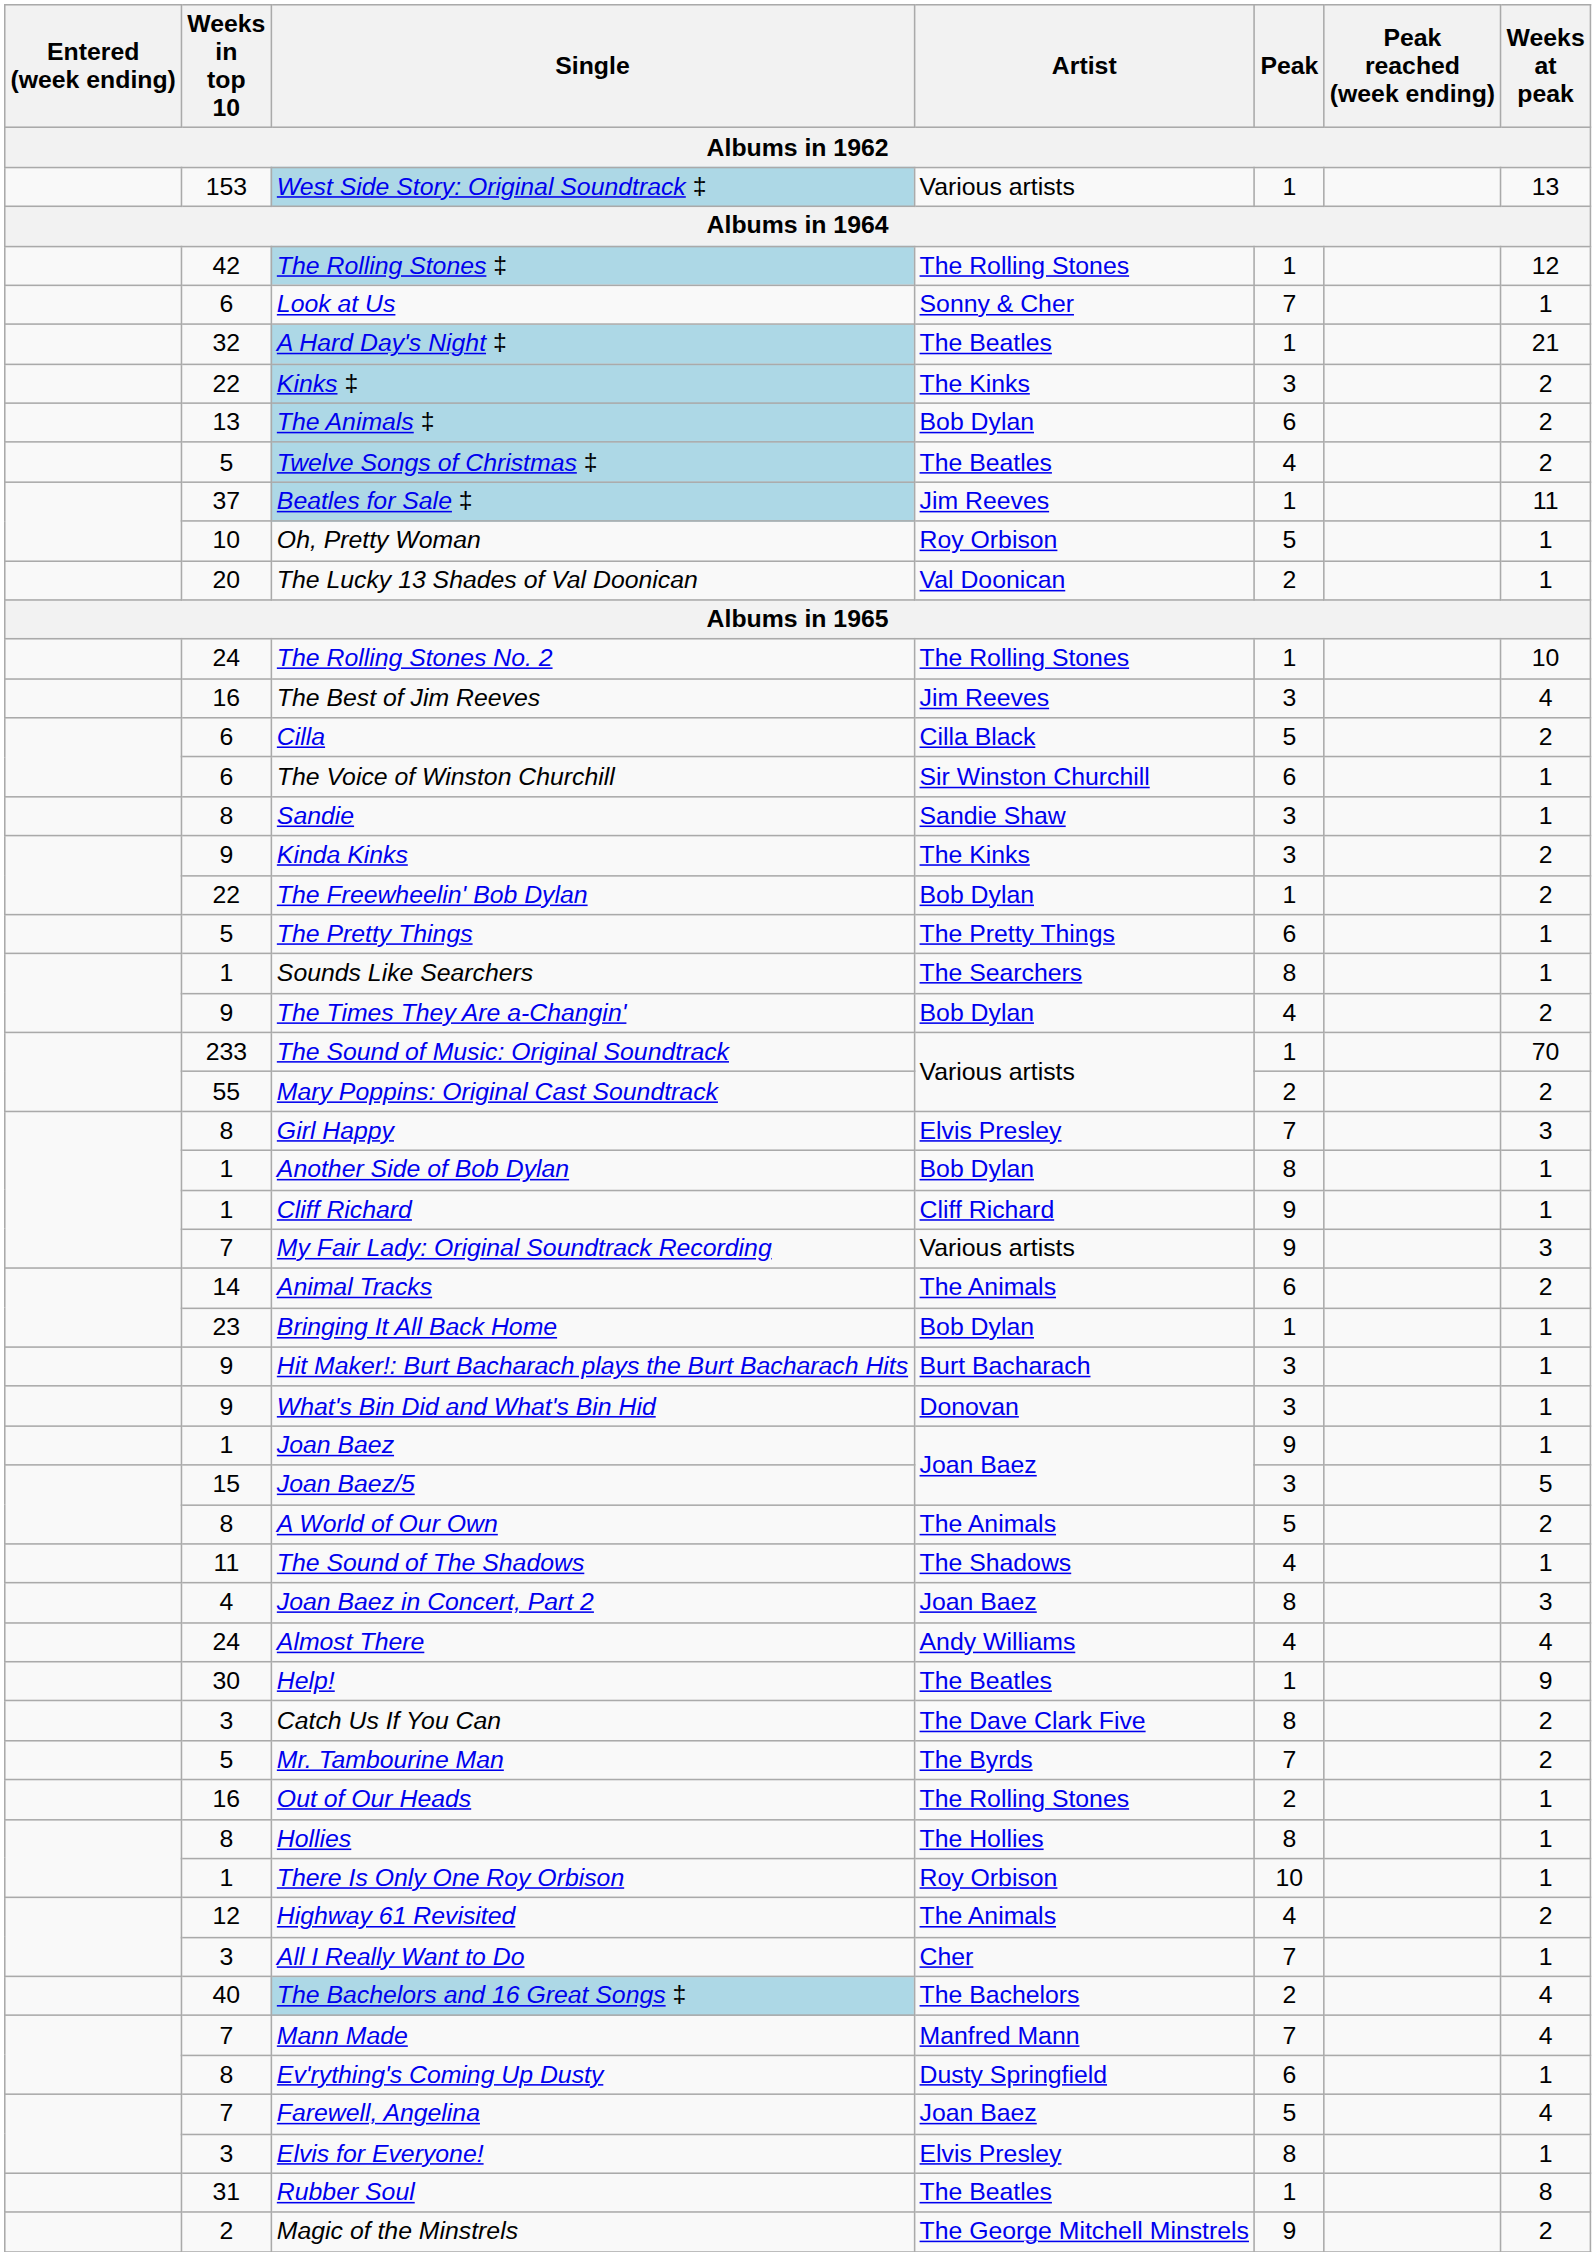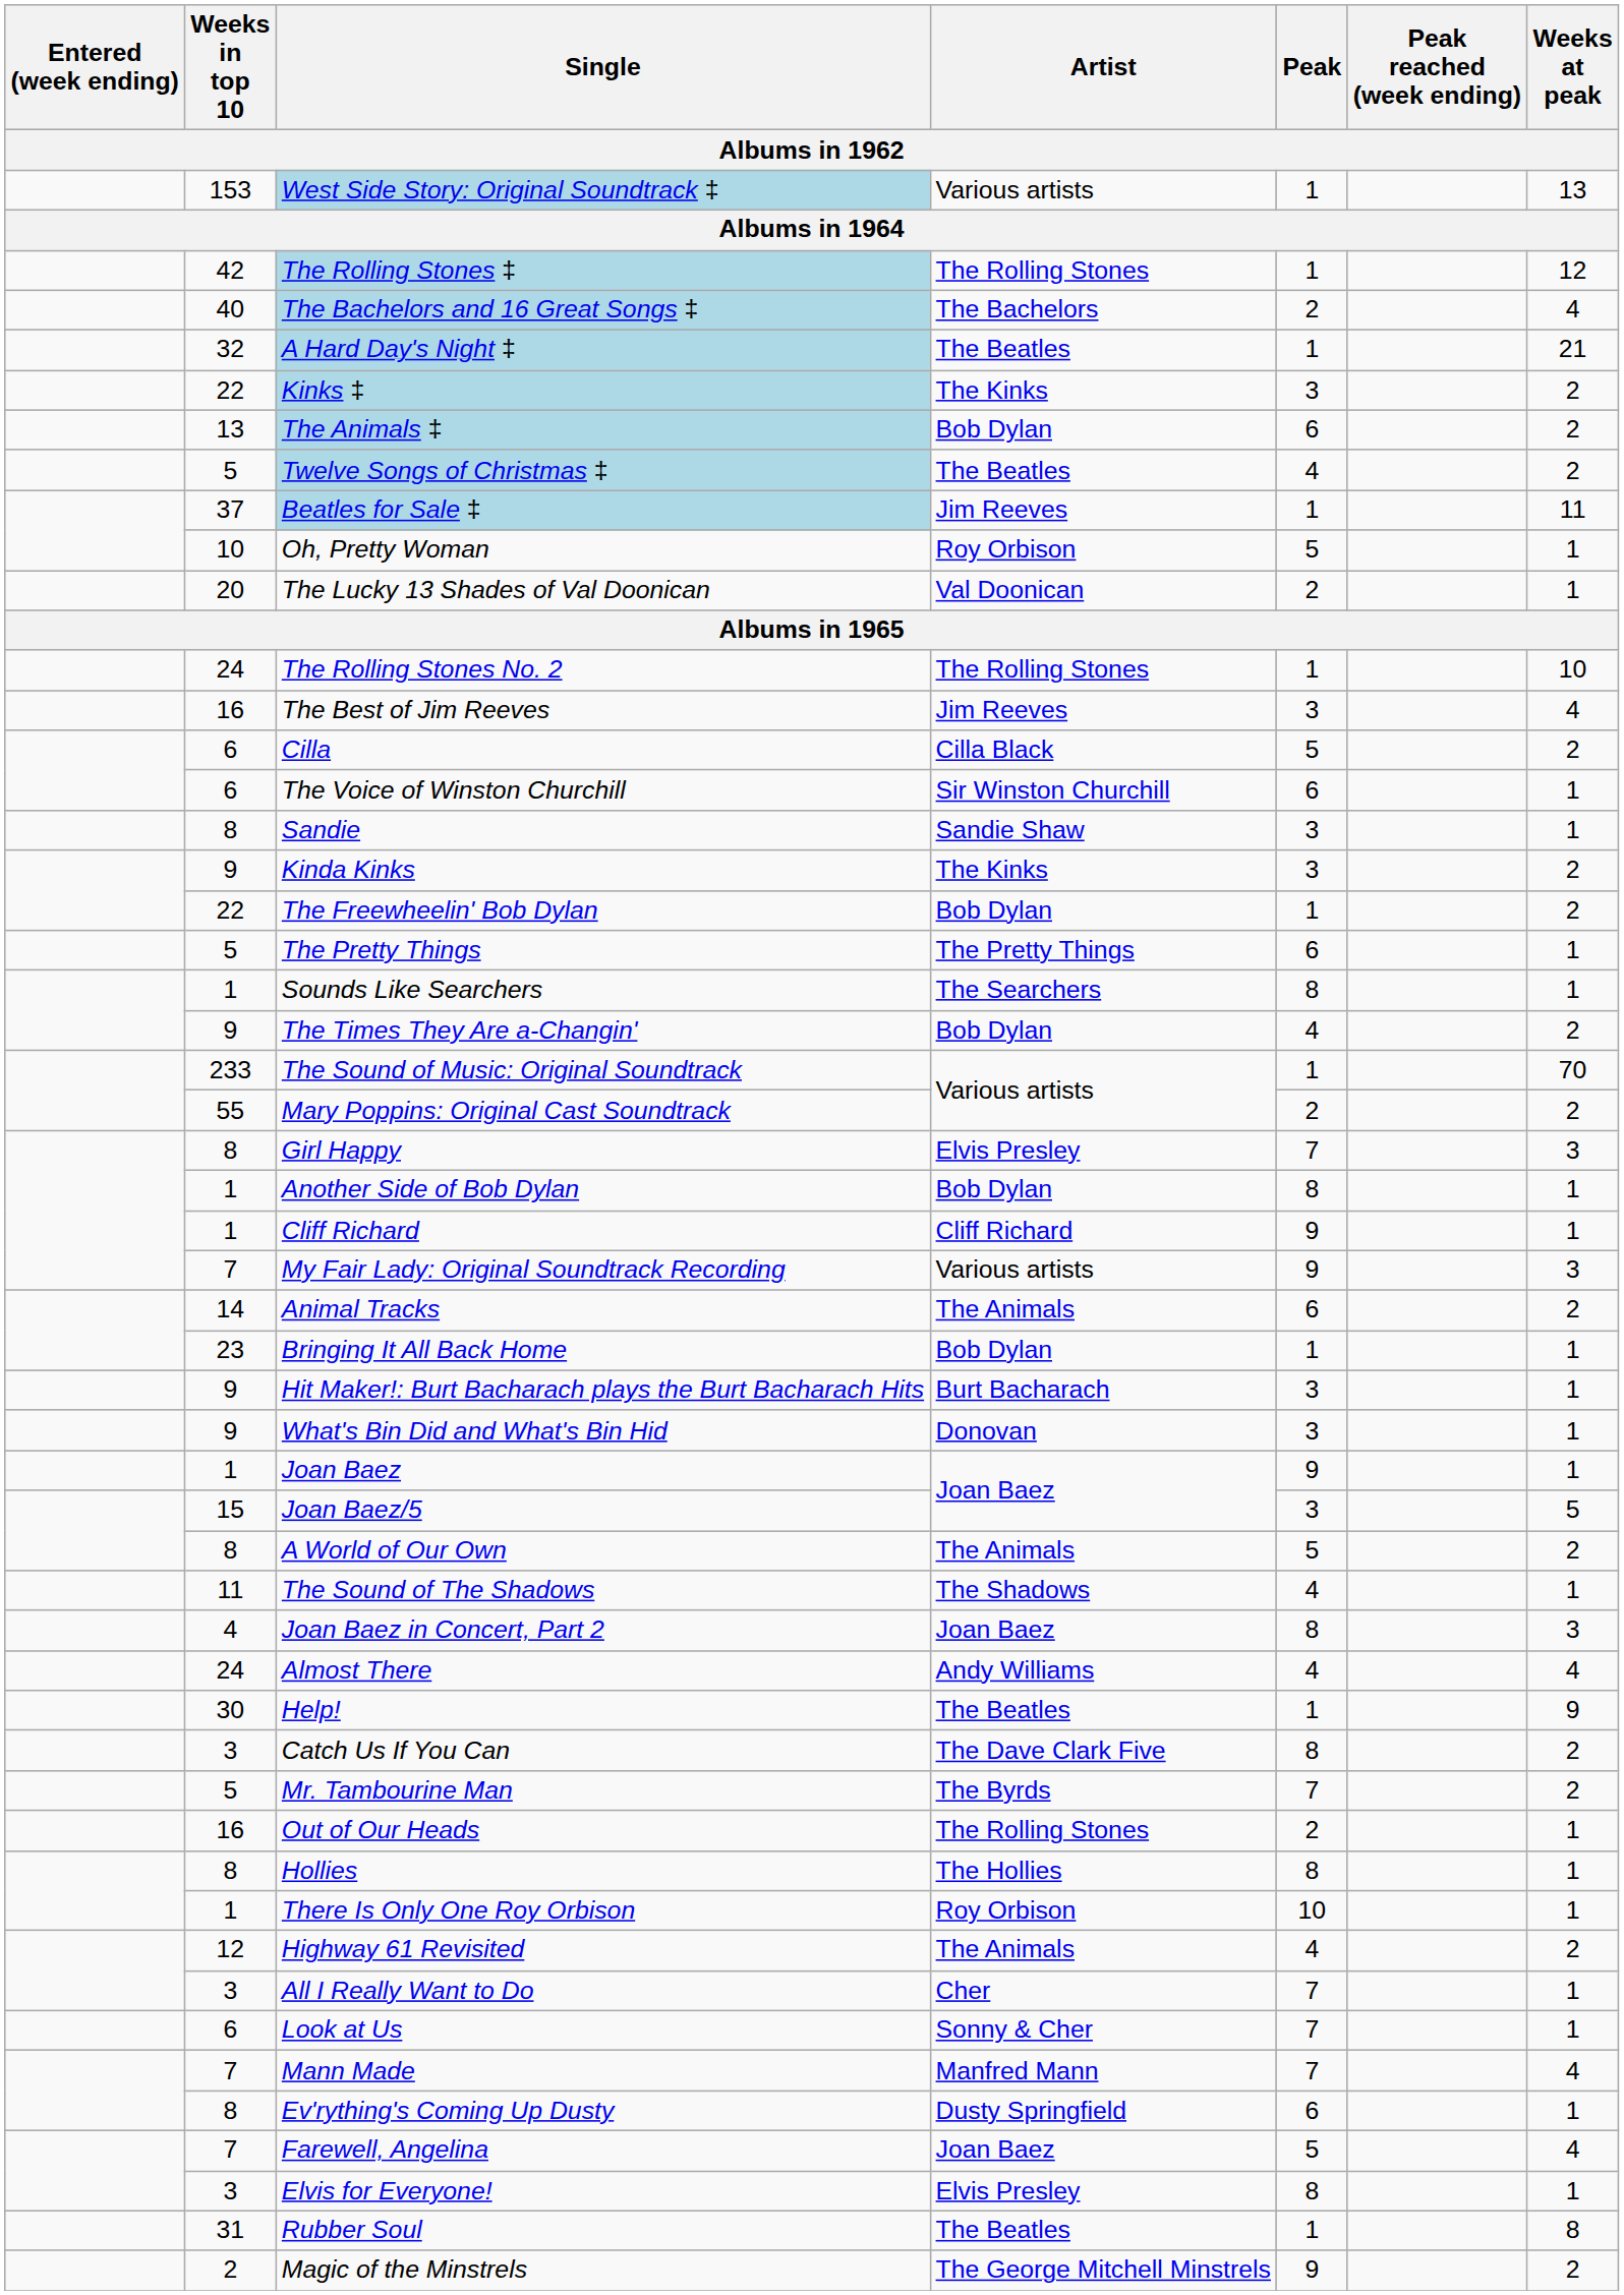rows swapped: The Bachelors and 16 Great Songs ‡ <-> Look at Us
